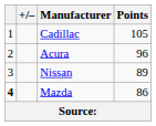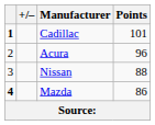Cadillac | column 1: normal -> bold
Cadillac | Points: 105 -> 101
Nissan | Points: 89 -> 88
